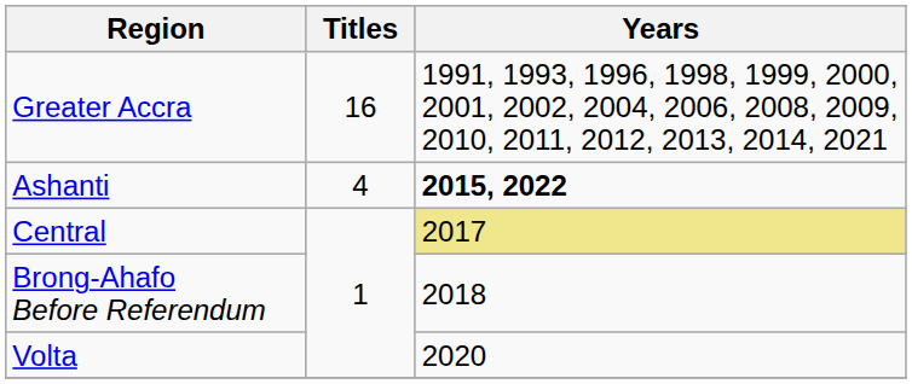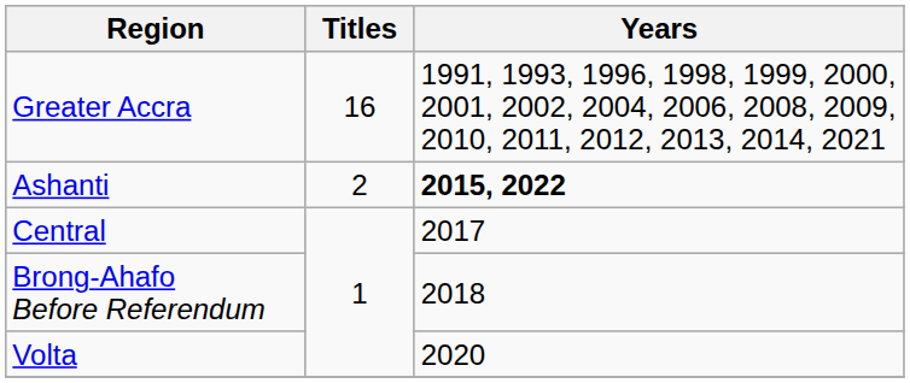Ashanti | Titles: 4 -> 2
Central | Years: khaki background -> no background
